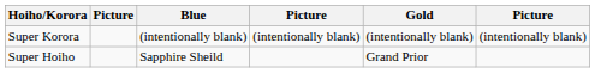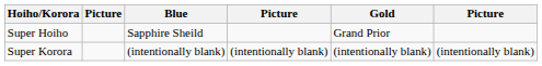rows swapped: Super Hoiho <-> Super Korora
